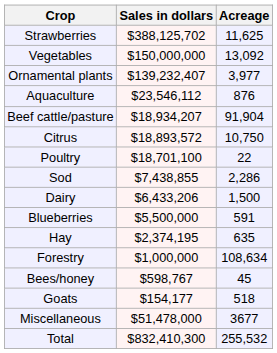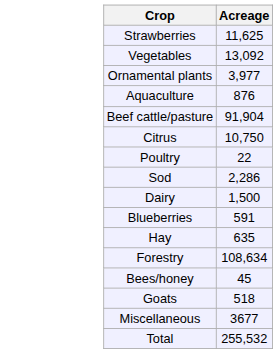- column: Sales in dollars | $388,125,702 | $150,000,000 | $139,232,407 | $23,546,112 | $18,934,207 | $18,893,572 | $18,701,100 | $7,438,855 | $6,433,206 | $5,500,000 | $2,374,195 | $1,000,000 | $598,767 | $154,177 | $51,478,000 | $832,410,300
